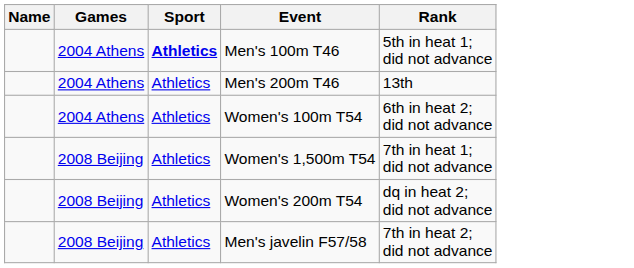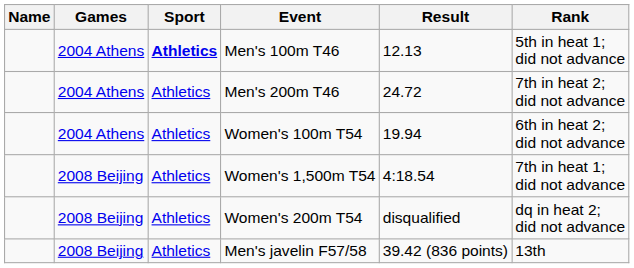+ column: Result | 12.13 | 24.72 | 19.94 | 4:18.54 | disqualified | 39.42 (836 points)
Men's 200m T46 | Rank: 13th -> 7th in heat 2; did not advance
Men's javelin F57/58 | Rank: 7th in heat 2; did not advance -> 13th
